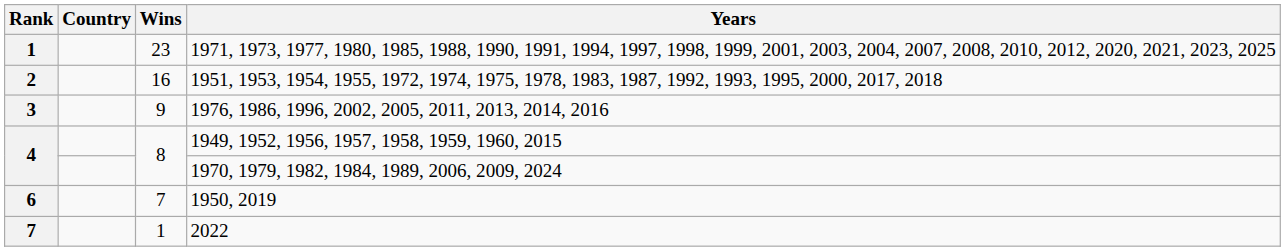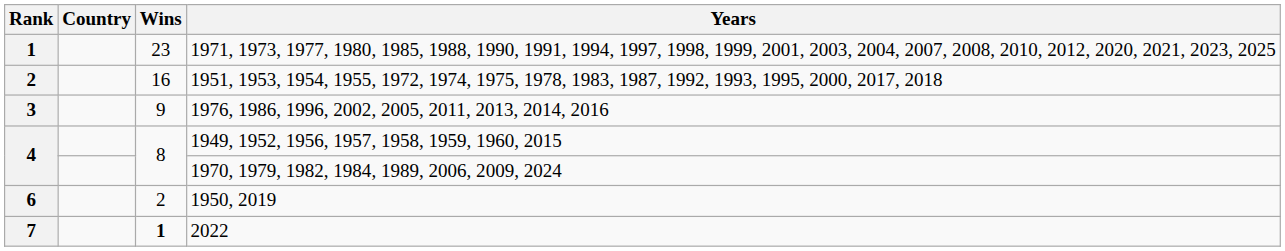1950, 2019 | Wins: 7 -> 2
2022 | Wins: normal -> bold
